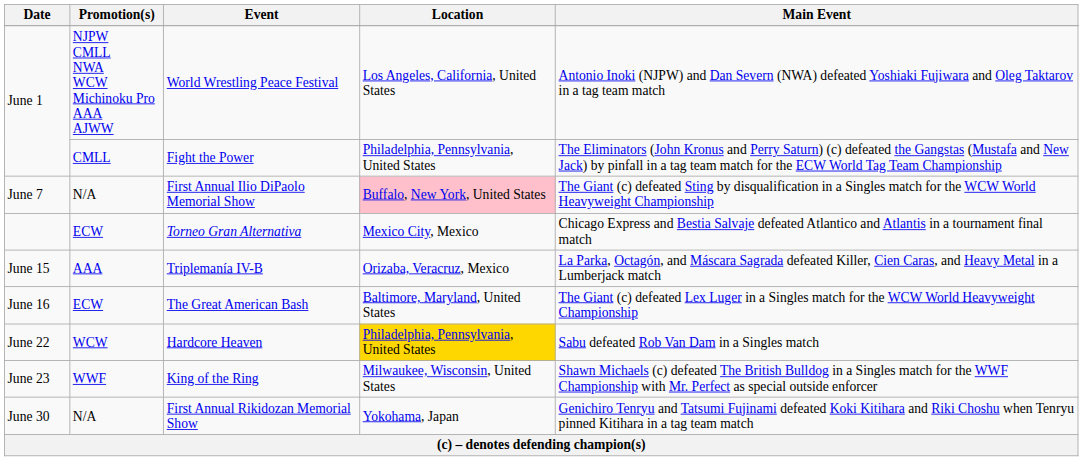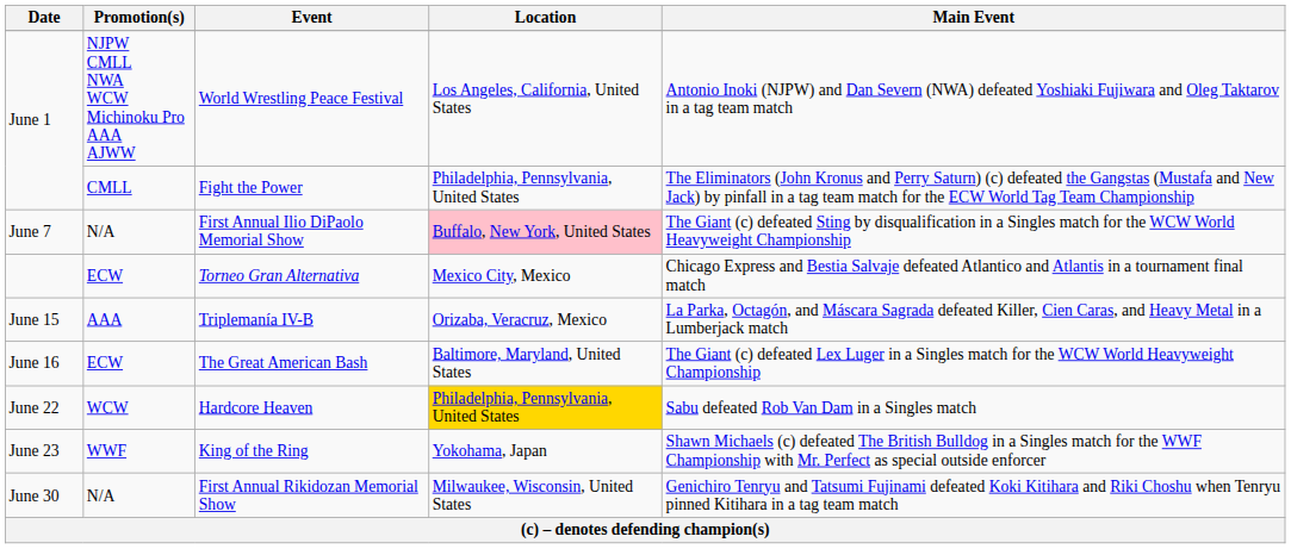King of the Ring | Location: Milwaukee, Wisconsin, United States -> Yokohama, Japan
First Annual Rikidozan Memorial Show | Location: Yokohama, Japan -> Milwaukee, Wisconsin, United States
